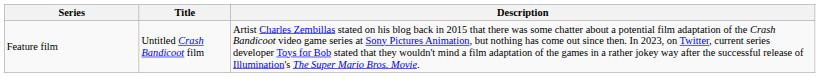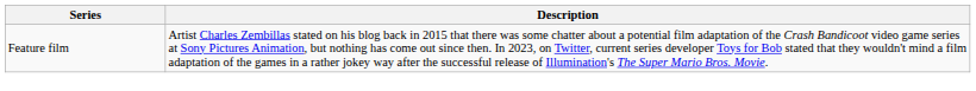- column: Title | Untitled Crash Bandicoot film
